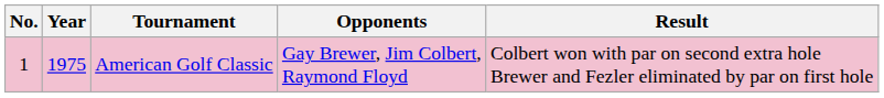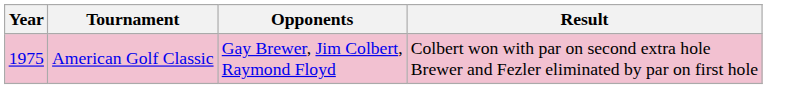- column: No. | 1
